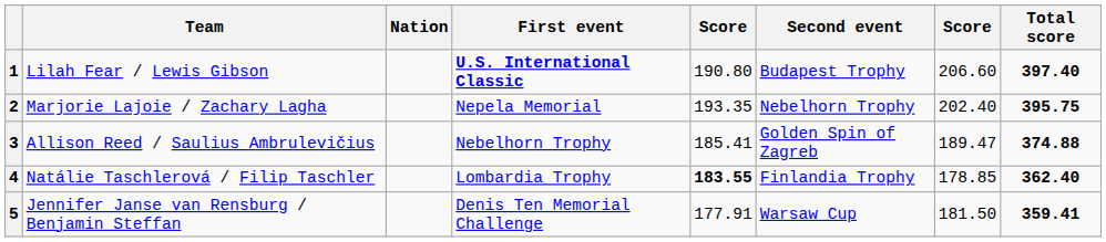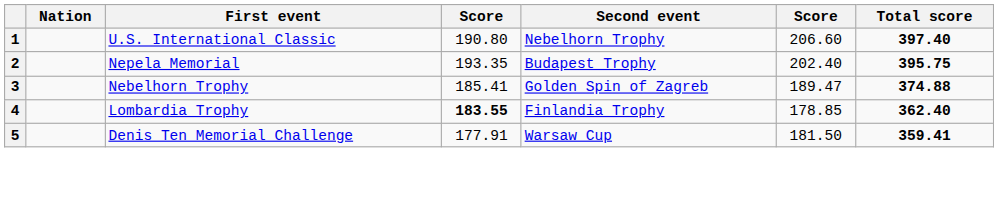- column: Team | Lilah Fear / Lewis Gibson | Marjorie Lajoie / Zachary Lagha | Allison Reed / Saulius Ambrulevičius | Natálie Taschlerová / Filip Taschler | Jennifer Janse van Rensburg / Benjamin Steffan
1 | First event: bold -> normal
1 | Second event: Budapest Trophy -> Nebelhorn Trophy
2 | Second event: Nebelhorn Trophy -> Budapest Trophy
